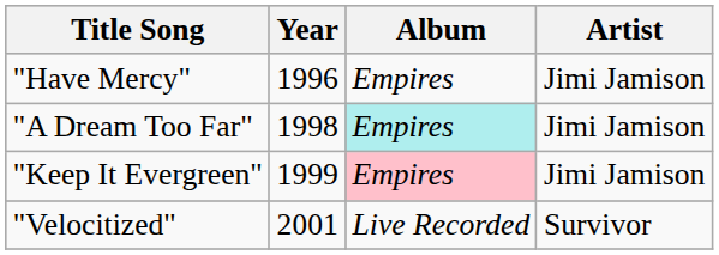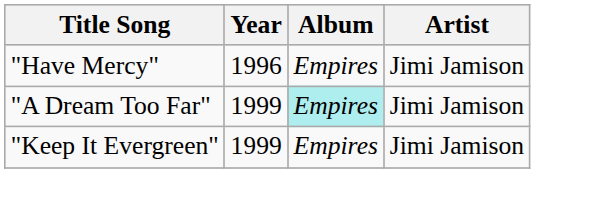"A Dream Too Far" | Year: 1998 -> 1999
"Keep It Evergreen" | Album: pink background -> no background
- row: "Velocitized" | 2001 | Live Recorded | Survivor
